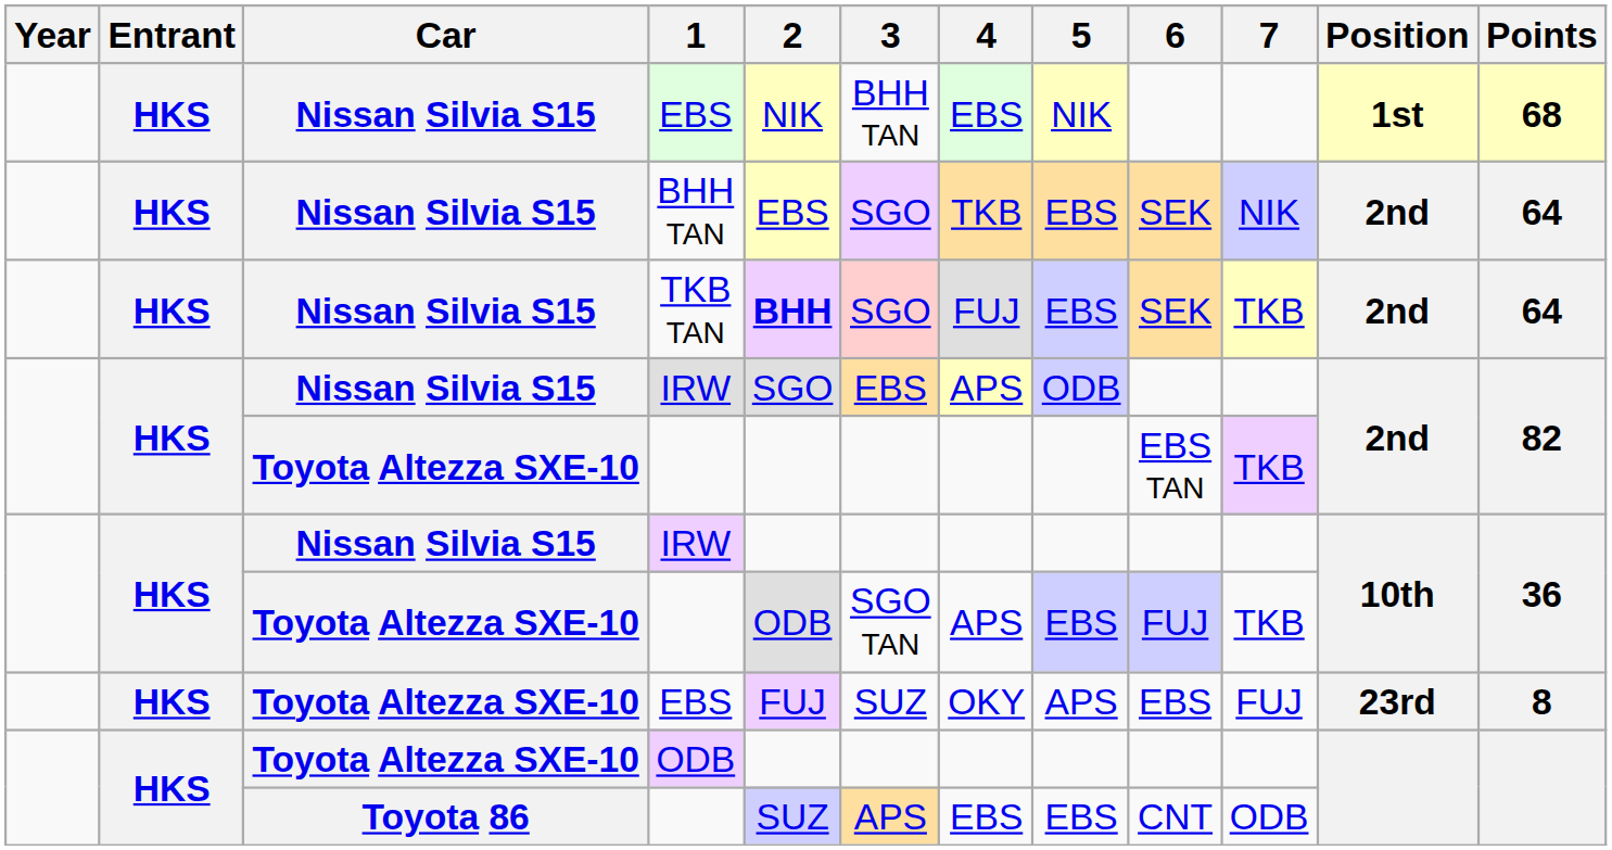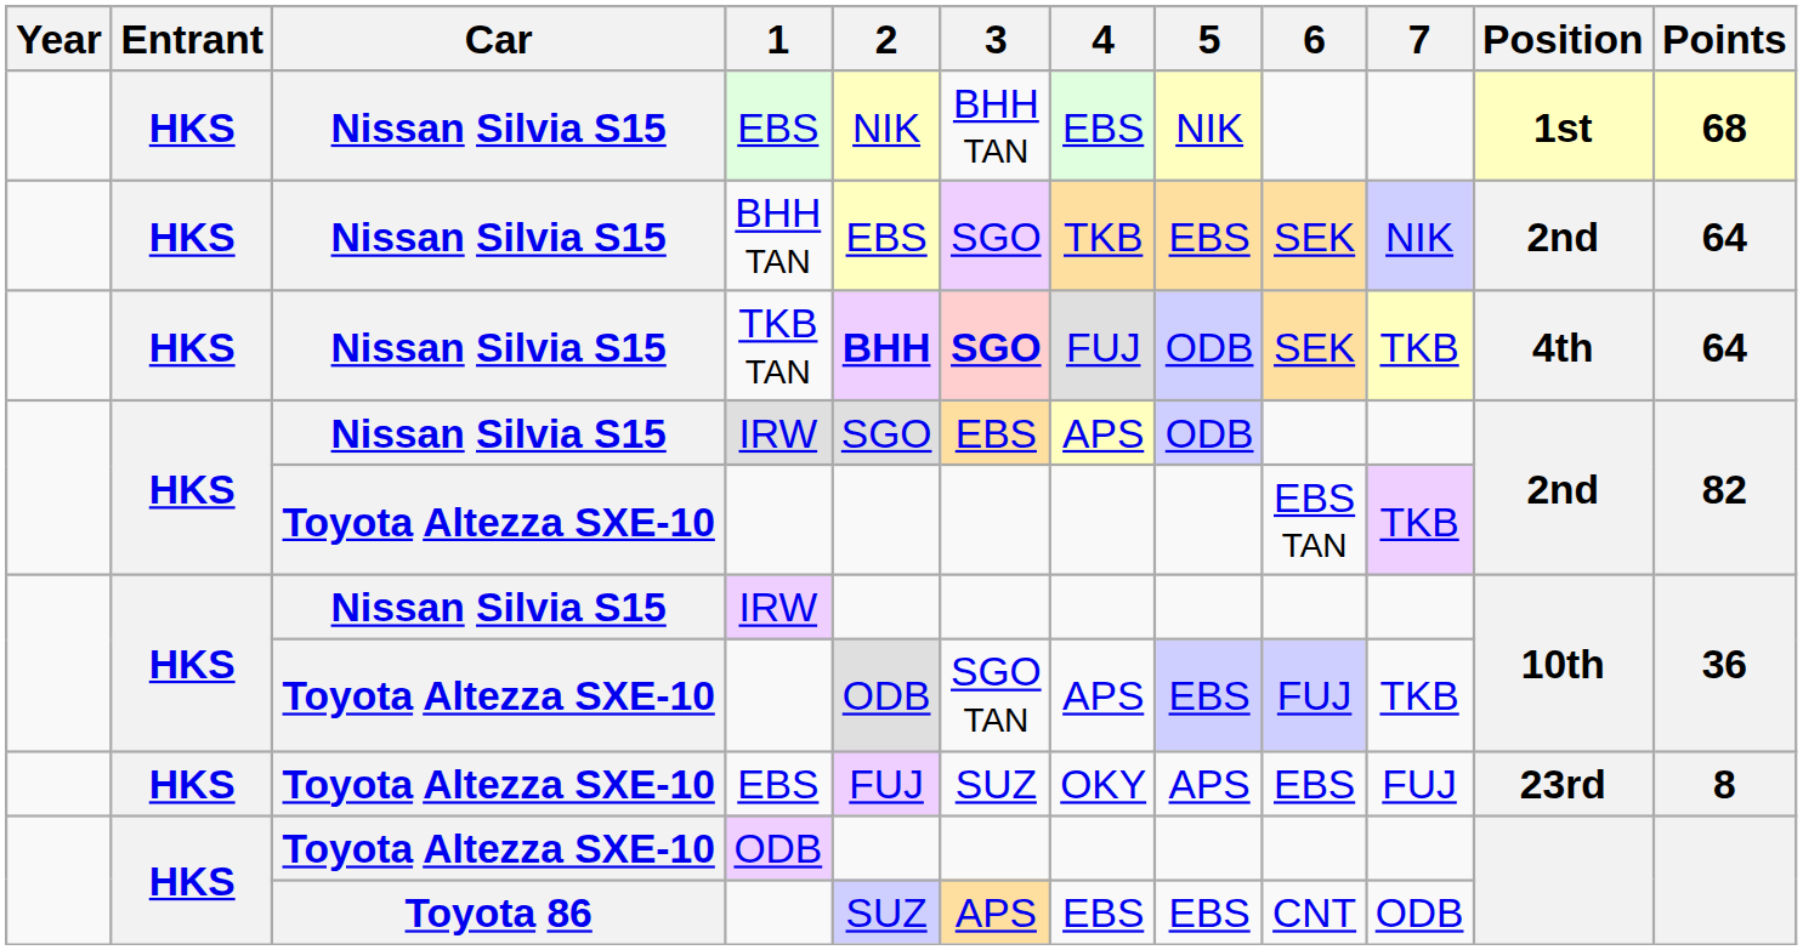TKB TAN | 3: normal -> bold
TKB TAN | 5: EBS -> ODB
TKB TAN | Position: 2nd -> 4th
